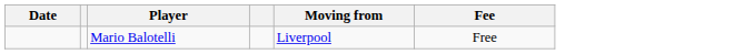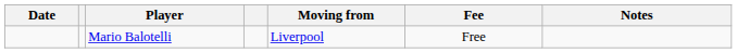+ column: Notes
